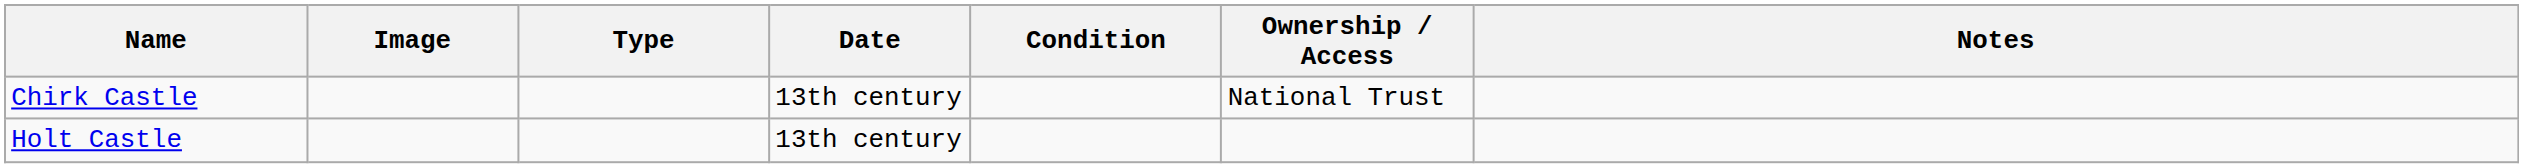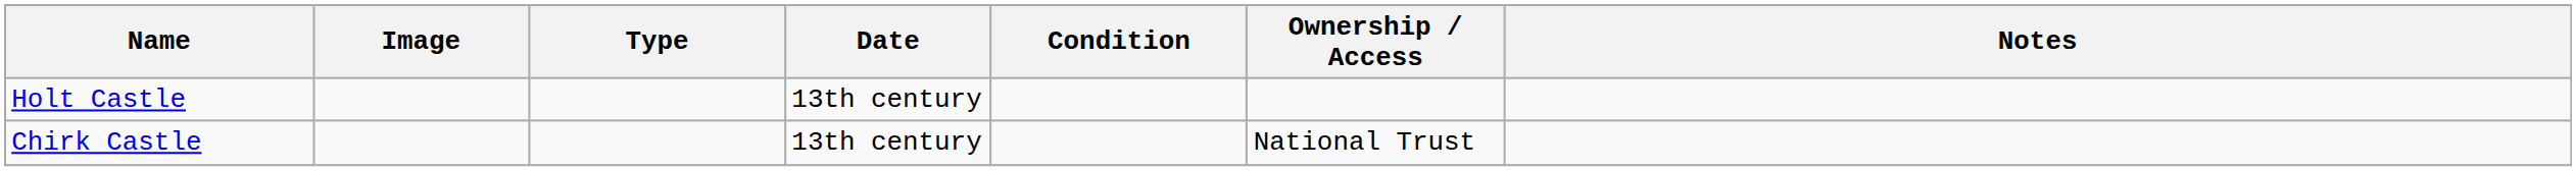rows swapped: Chirk Castle <-> Holt Castle
